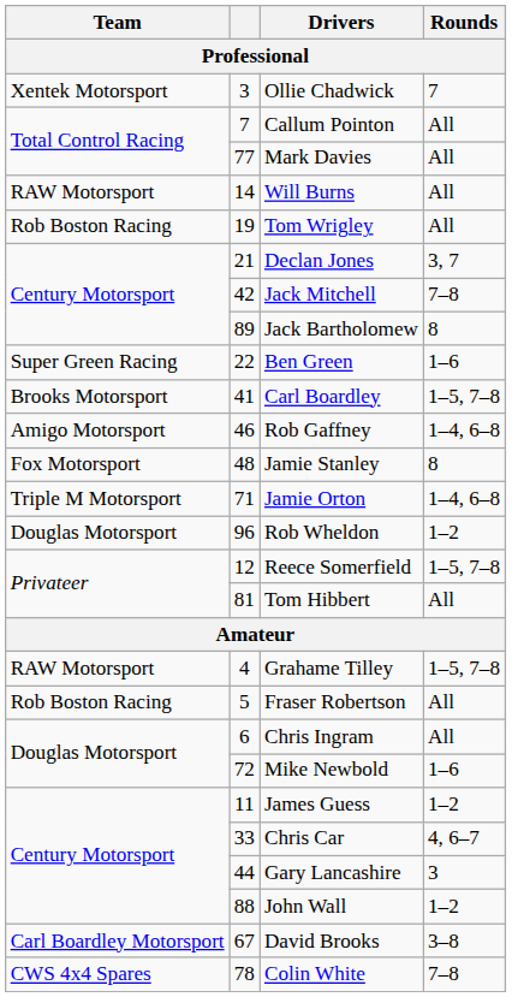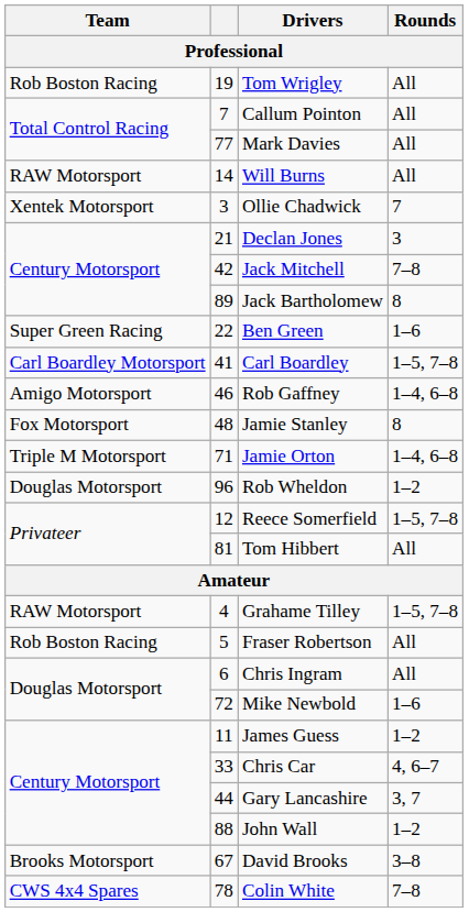rows swapped: Ollie Chadwick <-> Tom Wrigley
Declan Jones | Rounds: 3, 7 -> 3
Carl Boardley | Team: Brooks Motorsport -> Carl Boardley Motorsport
Gary Lancashire | Rounds: 3 -> 3, 7
David Brooks | Team: Carl Boardley Motorsport -> Brooks Motorsport
